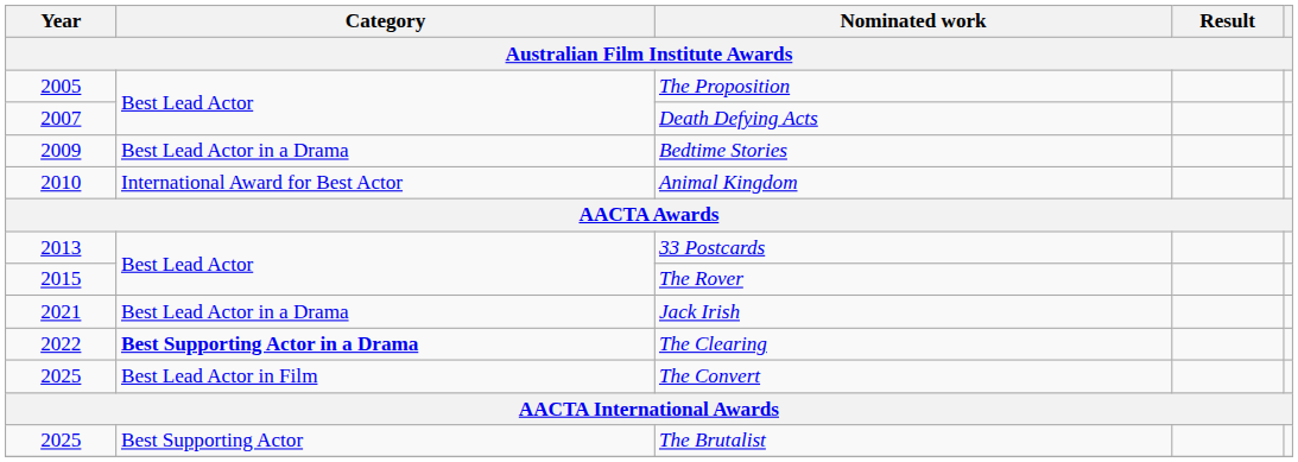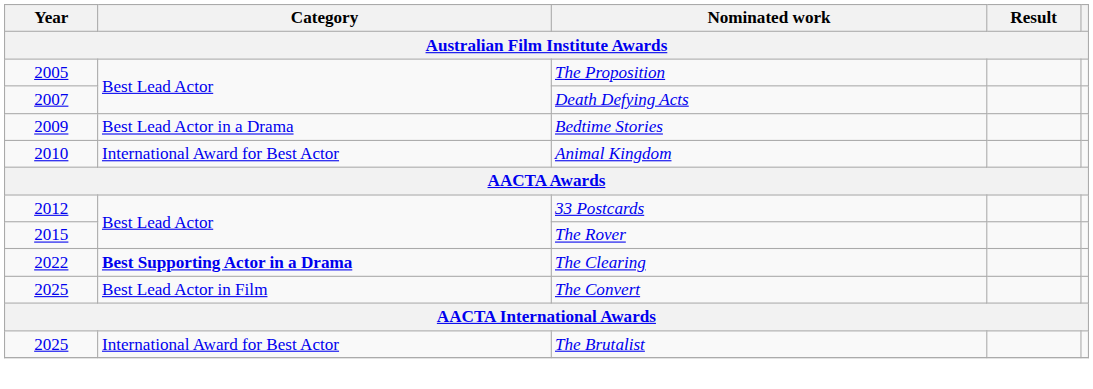33 Postcards | Year: 2013 -> 2012
- row: 2021 | Best Lead Actor in a Drama | Jack Irish
The Brutalist | Category: Best Supporting Actor -> International Award for Best Actor
